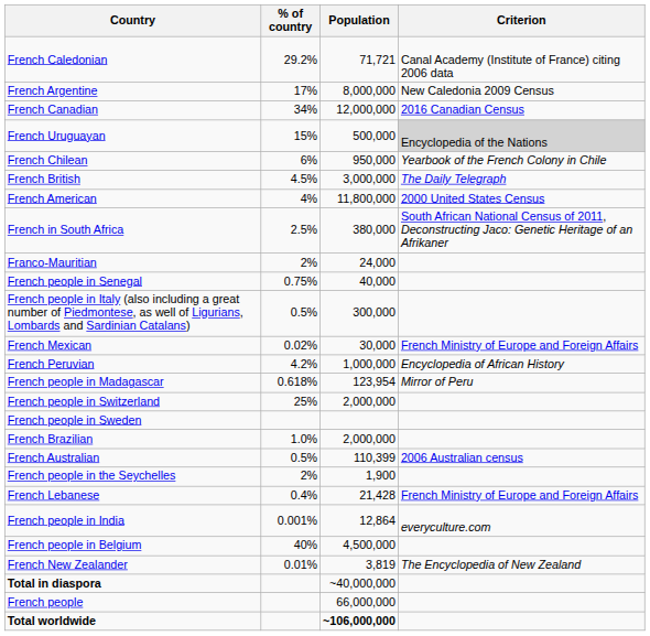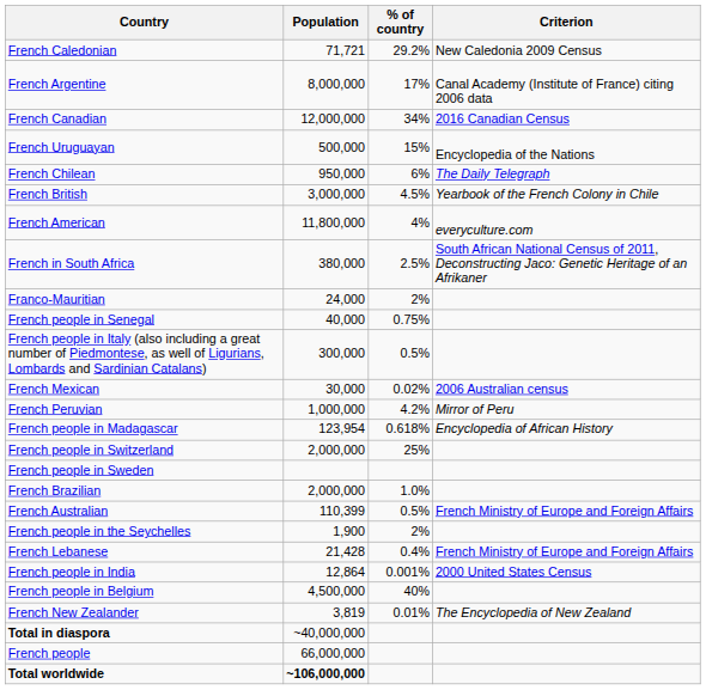columns swapped: Population <-> % of country
French Caledonian | Criterion: Canal Academy (Institute of France) citing 2006 data -> New Caledonia 2009 Census
French Argentine | Criterion: New Caledonia 2009 Census -> Canal Academy (Institute of France) citing 2006 data
French Uruguayan | Criterion: lightgrey background -> no background
French Chilean | Criterion: Yearbook of the French Colony in Chile -> The Daily Telegraph
French British | Criterion: The Daily Telegraph -> Yearbook of the French Colony in Chile
French American | Criterion: 2000 United States Census -> everyculture.com
French Mexican | Criterion: French Ministry of Europe and Foreign Affairs -> 2006 Australian census
French Peruvian | Criterion: Encyclopedia of African History -> Mirror of Peru
French people in Madagascar | Criterion: Mirror of Peru -> Encyclopedia of African History
French Australian | Criterion: 2006 Australian census -> French Ministry of Europe and Foreign Affairs
French people in India | Criterion: everyculture.com -> 2000 United States Census
